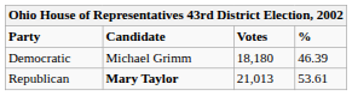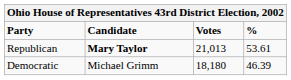rows swapped: Republican <-> Democratic
